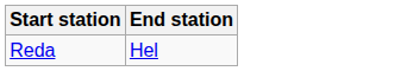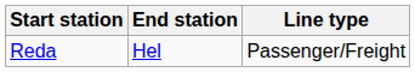+ column: Line type | Passenger/Freight
